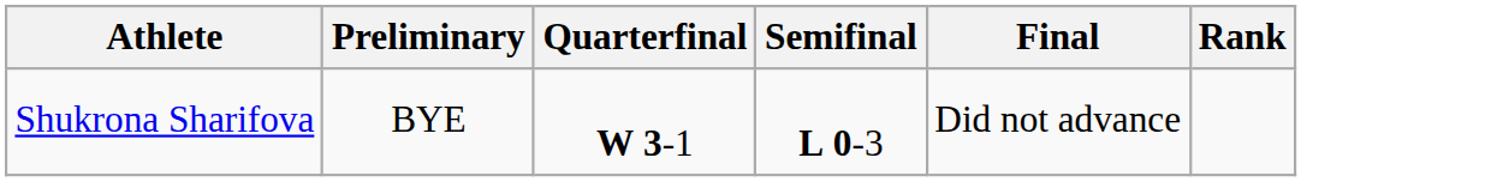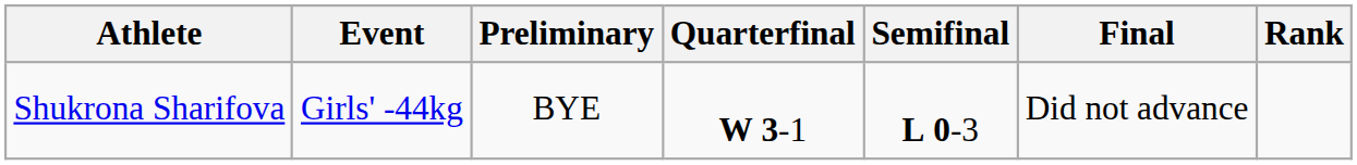+ column: Event | Girls' -44kg
